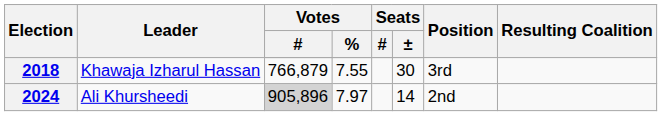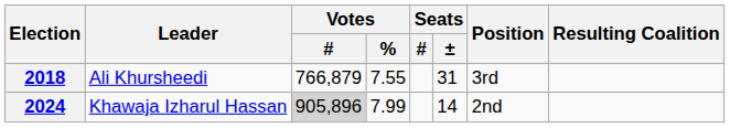2018 | Leader: Khawaja Izharul Hassan -> Ali Khursheedi
2018 | Seats / ±: 30 -> 31
2024 | Leader: Ali Khursheedi -> Khawaja Izharul Hassan
2024 | Votes / %: 7.97 -> 7.99
